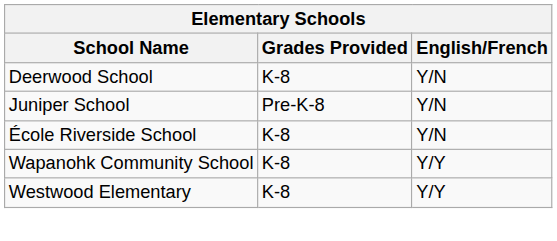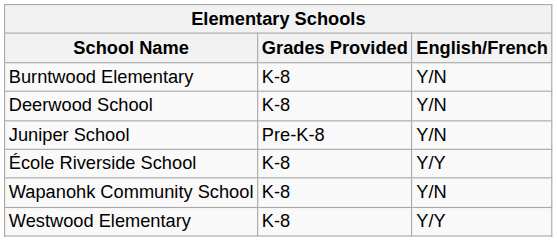+ row: Burntwood Elementary | K-8 | Y/N
École Riverside School | English/French: Y/N -> Y/Y
Wapanohk Community School | English/French: Y/Y -> Y/N
